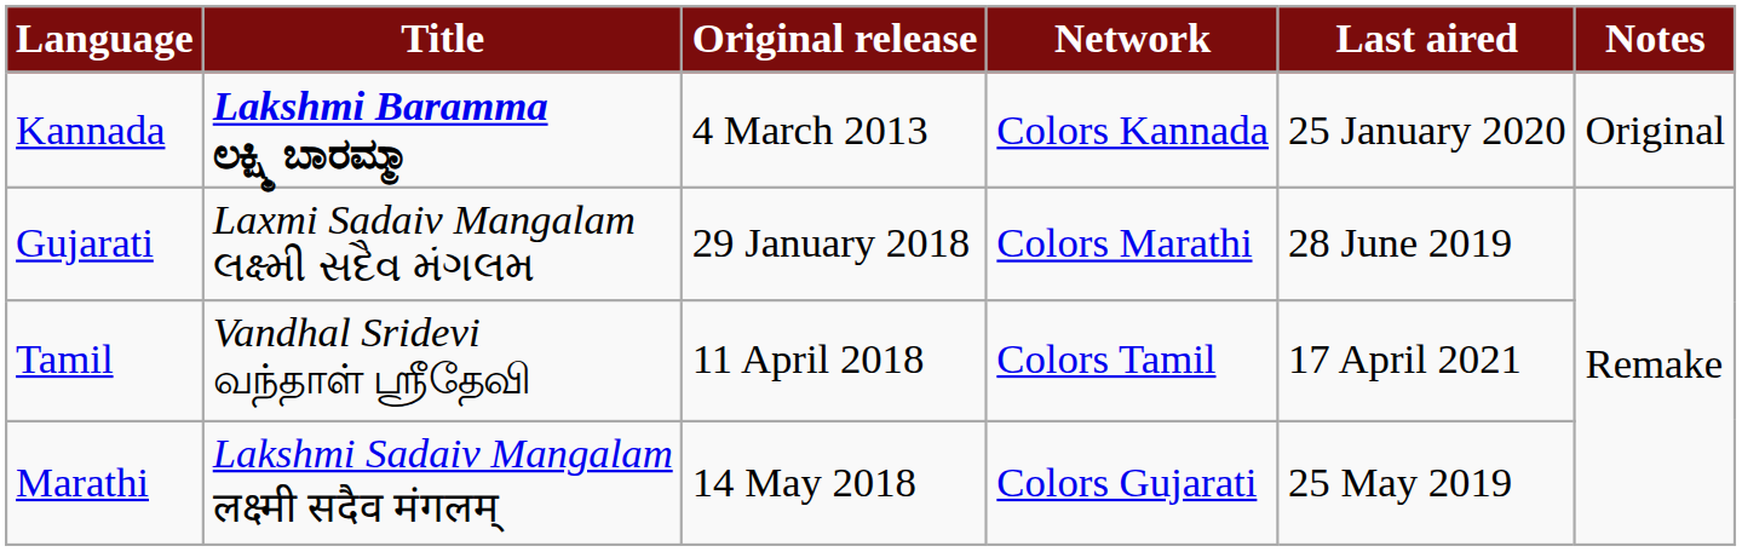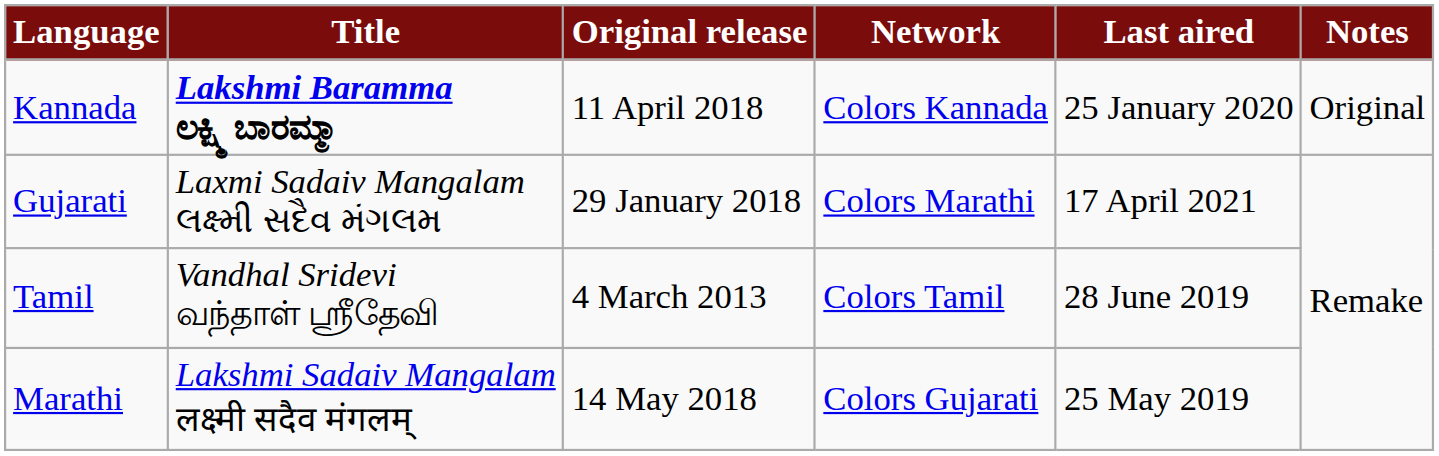Kannada | Original release: 4 March 2013 -> 11 April 2018
Gujarati | Last aired: 28 June 2019 -> 17 April 2021
Tamil | Original release: 11 April 2018 -> 4 March 2013
Tamil | Last aired: 17 April 2021 -> 28 June 2019
